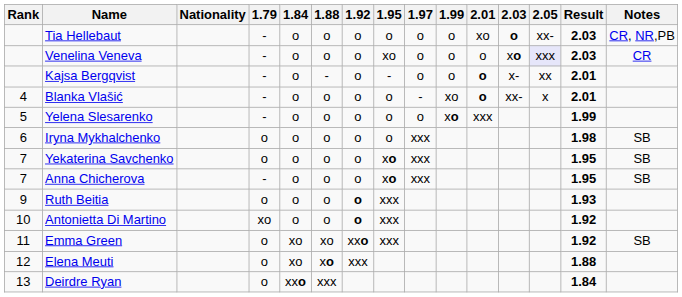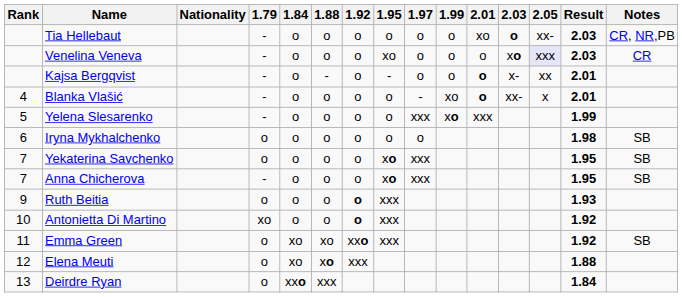Yelena Slesarenko | 1.97: o -> xxx
Iryna Mykhalchenko | 1.97: xxx -> o
